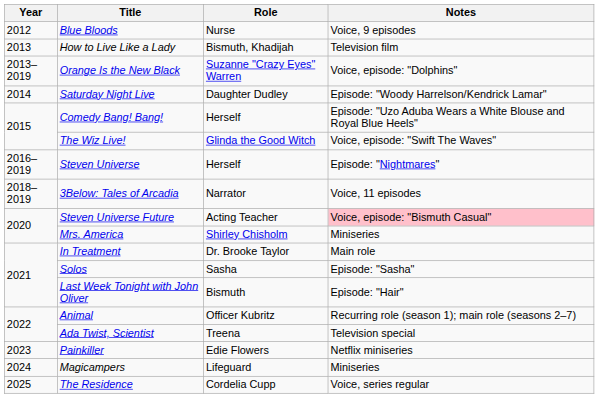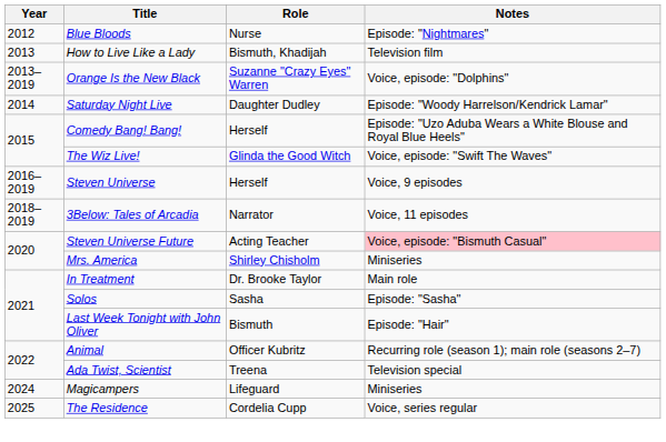Blue Bloods | Notes: Voice, 9 episodes -> Episode: "Nightmares"
Steven Universe | Notes: Episode: "Nightmares" -> Voice, 9 episodes
- row: 2023 | Painkiller | Edie Flowers | Netflix miniseries
